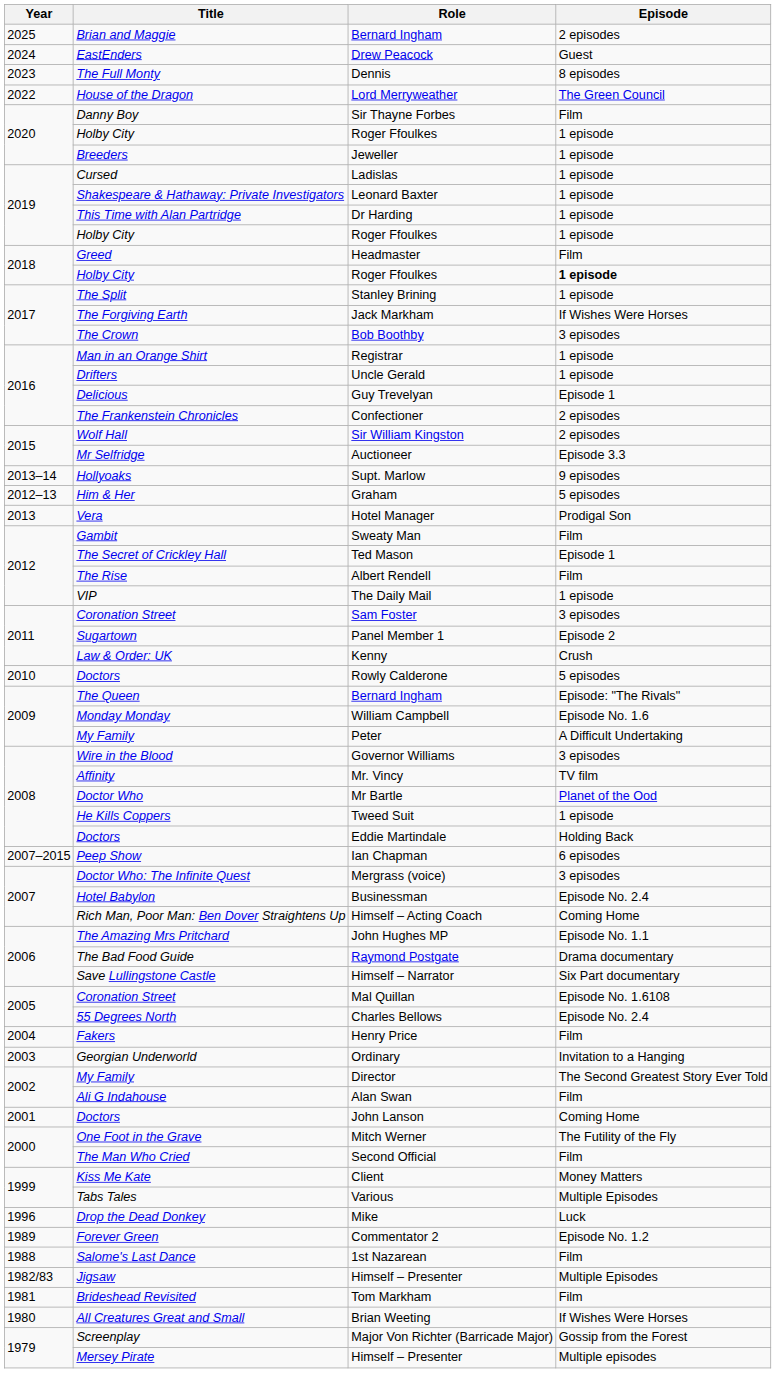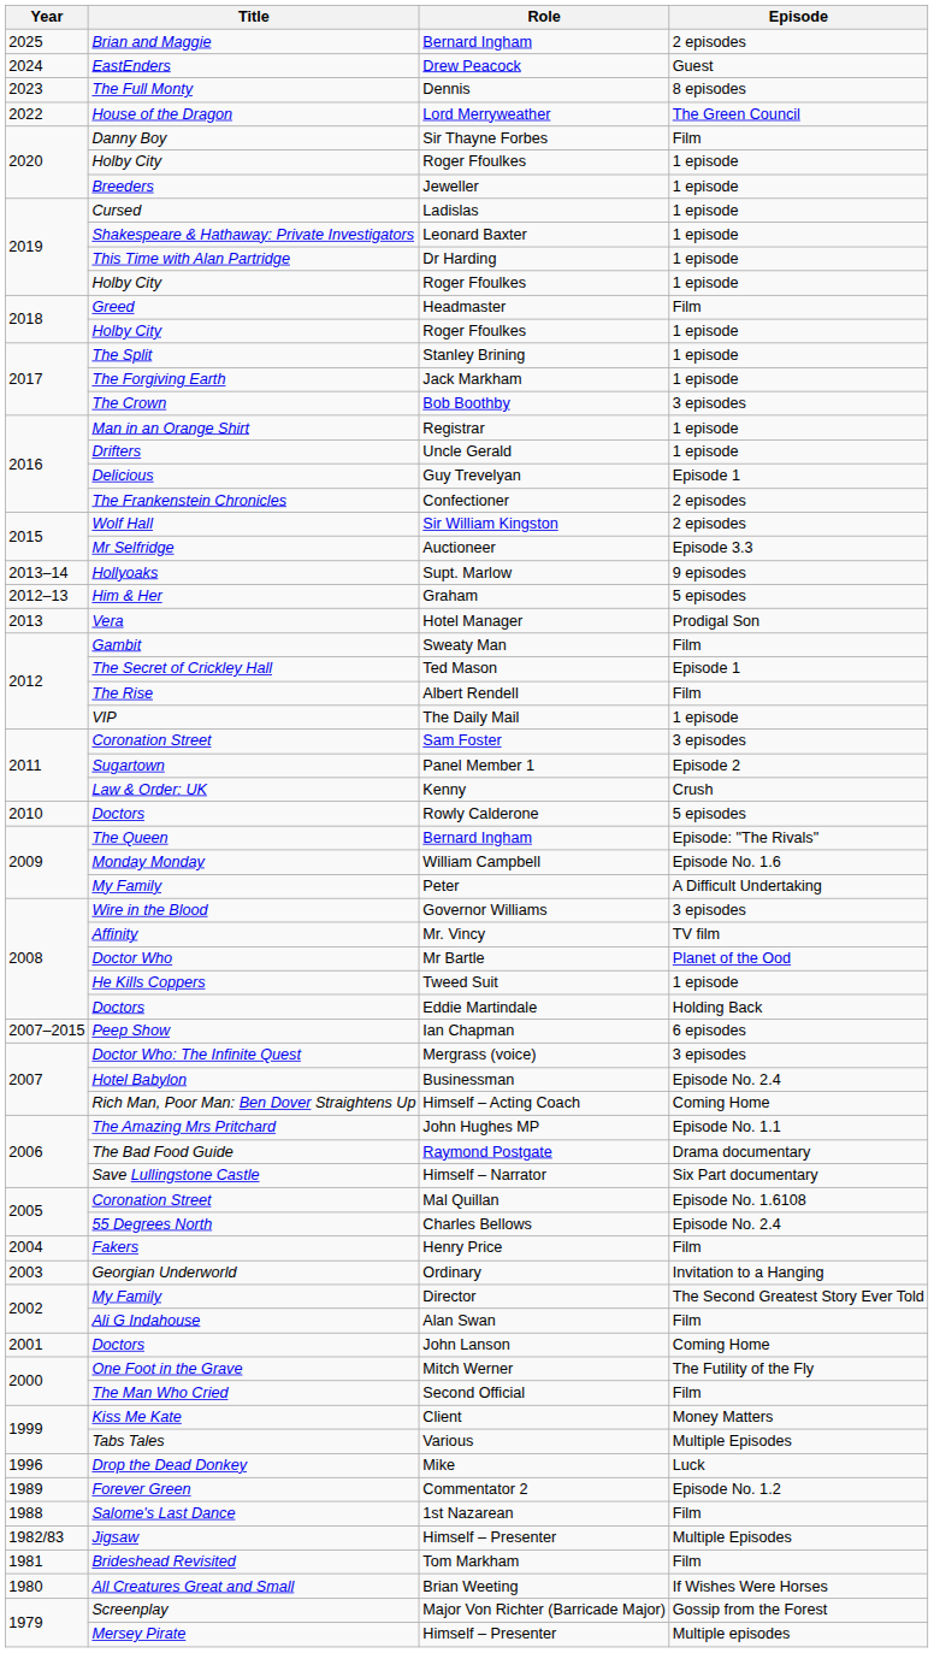2018 / Roger Ffoulkes | Episode: bold -> normal
Jack Markham | Episode: If Wishes Were Horses -> 1 episode
